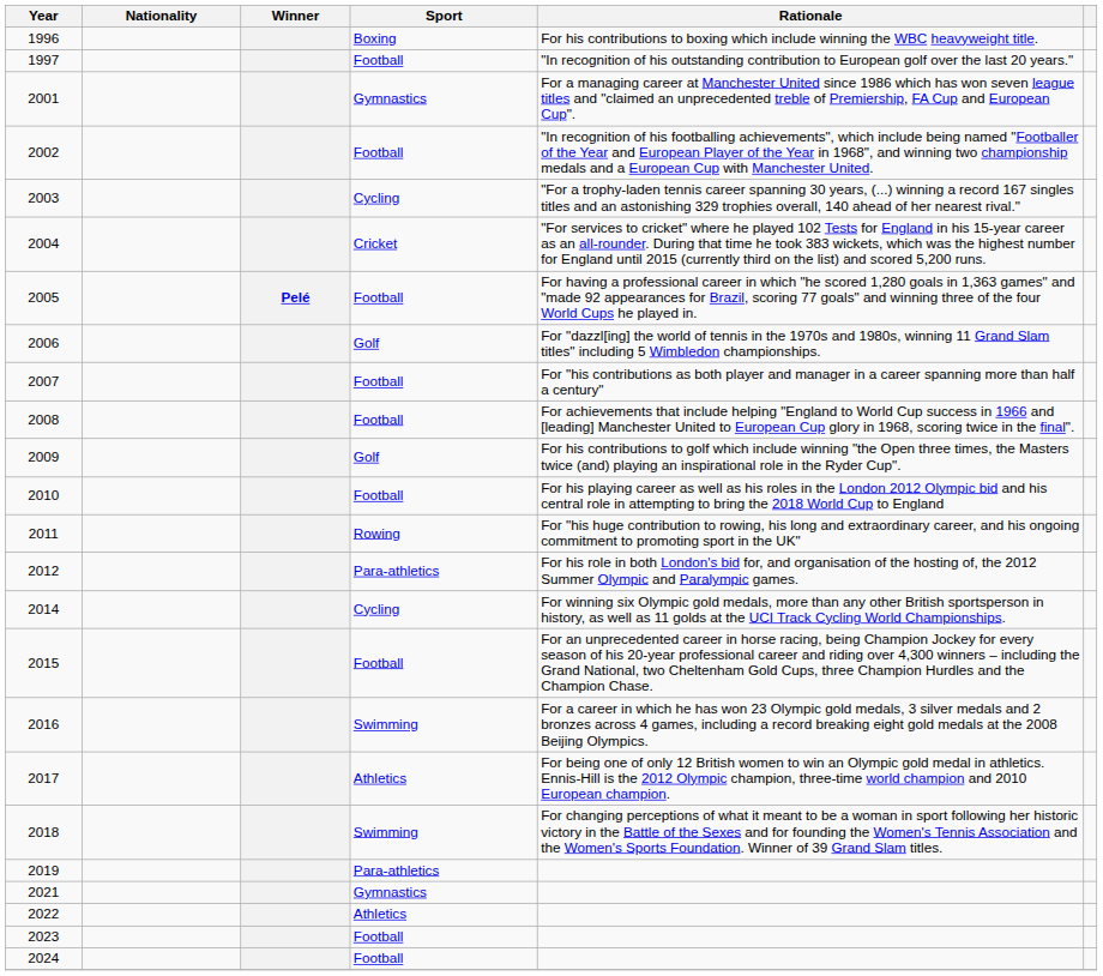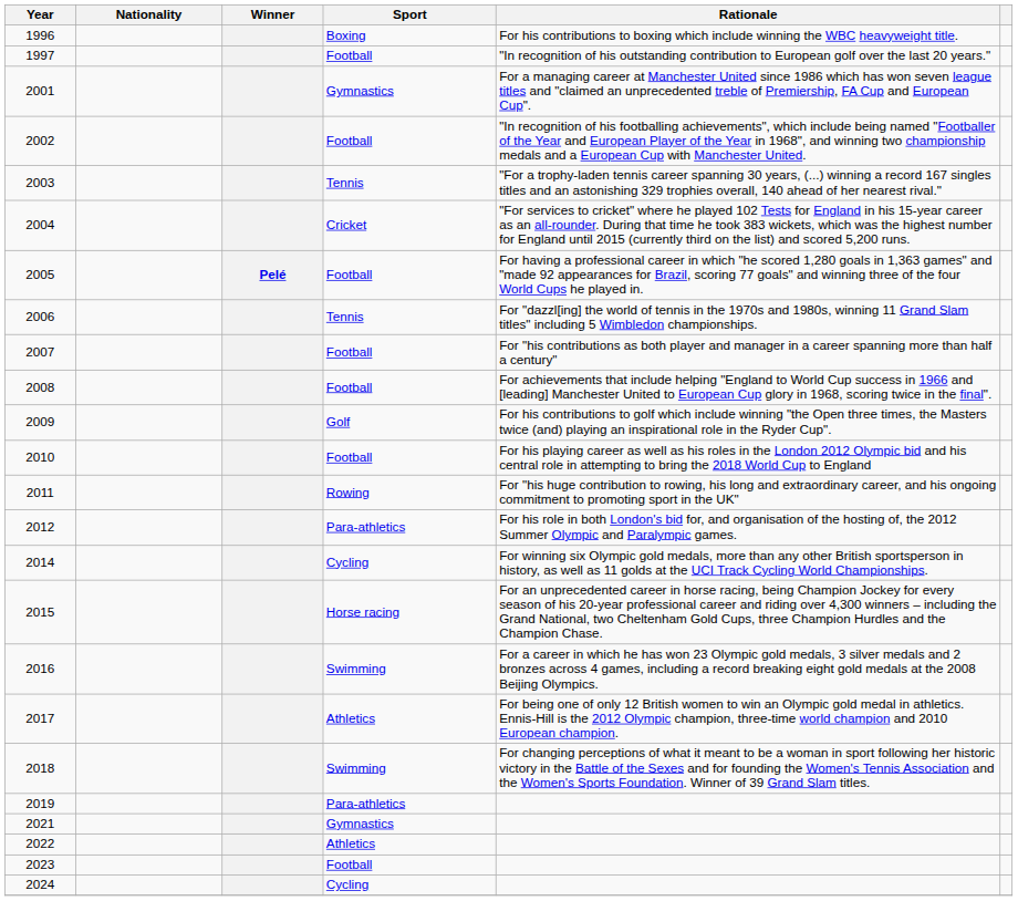2003 | Sport: Cycling -> Tennis
2006 | Sport: Golf -> Tennis
2015 | Sport: Football -> Horse racing
2024 | Sport: Football -> Cycling
